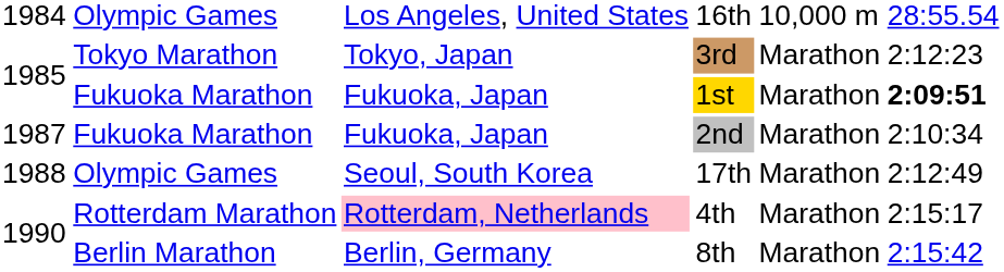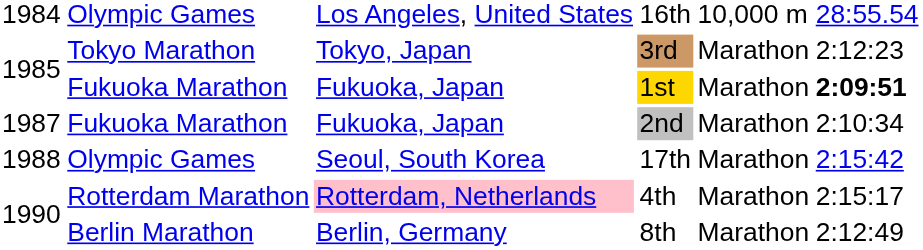17th | column 6: 2:12:49 -> 2:15:42
8th | column 6: 2:15:42 -> 2:12:49
